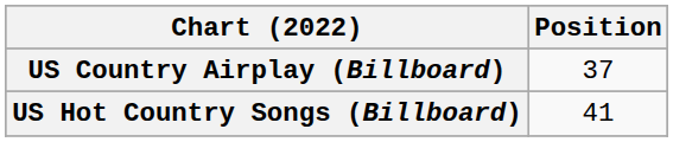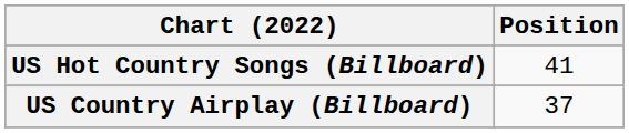rows swapped: US Hot Country Songs (Billboard) <-> US Country Airplay (Billboard)
